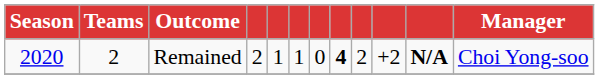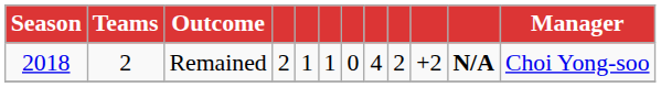Remained | Season: 2020 -> 2018
Remained | column 8: bold -> normal
